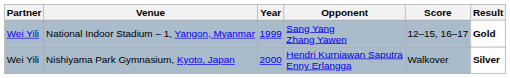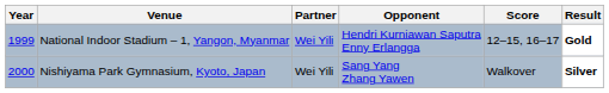columns swapped: Year <-> Partner
National Indoor Stadium – 1, Yangon, Myanmar | Opponent: Sang Yang Zhang Yawen -> Hendri Kurniawan Saputra Enny Erlangga
Nishiyama Park Gymnasium, Kyoto, Japan | Opponent: Hendri Kurniawan Saputra Enny Erlangga -> Sang Yang Zhang Yawen
